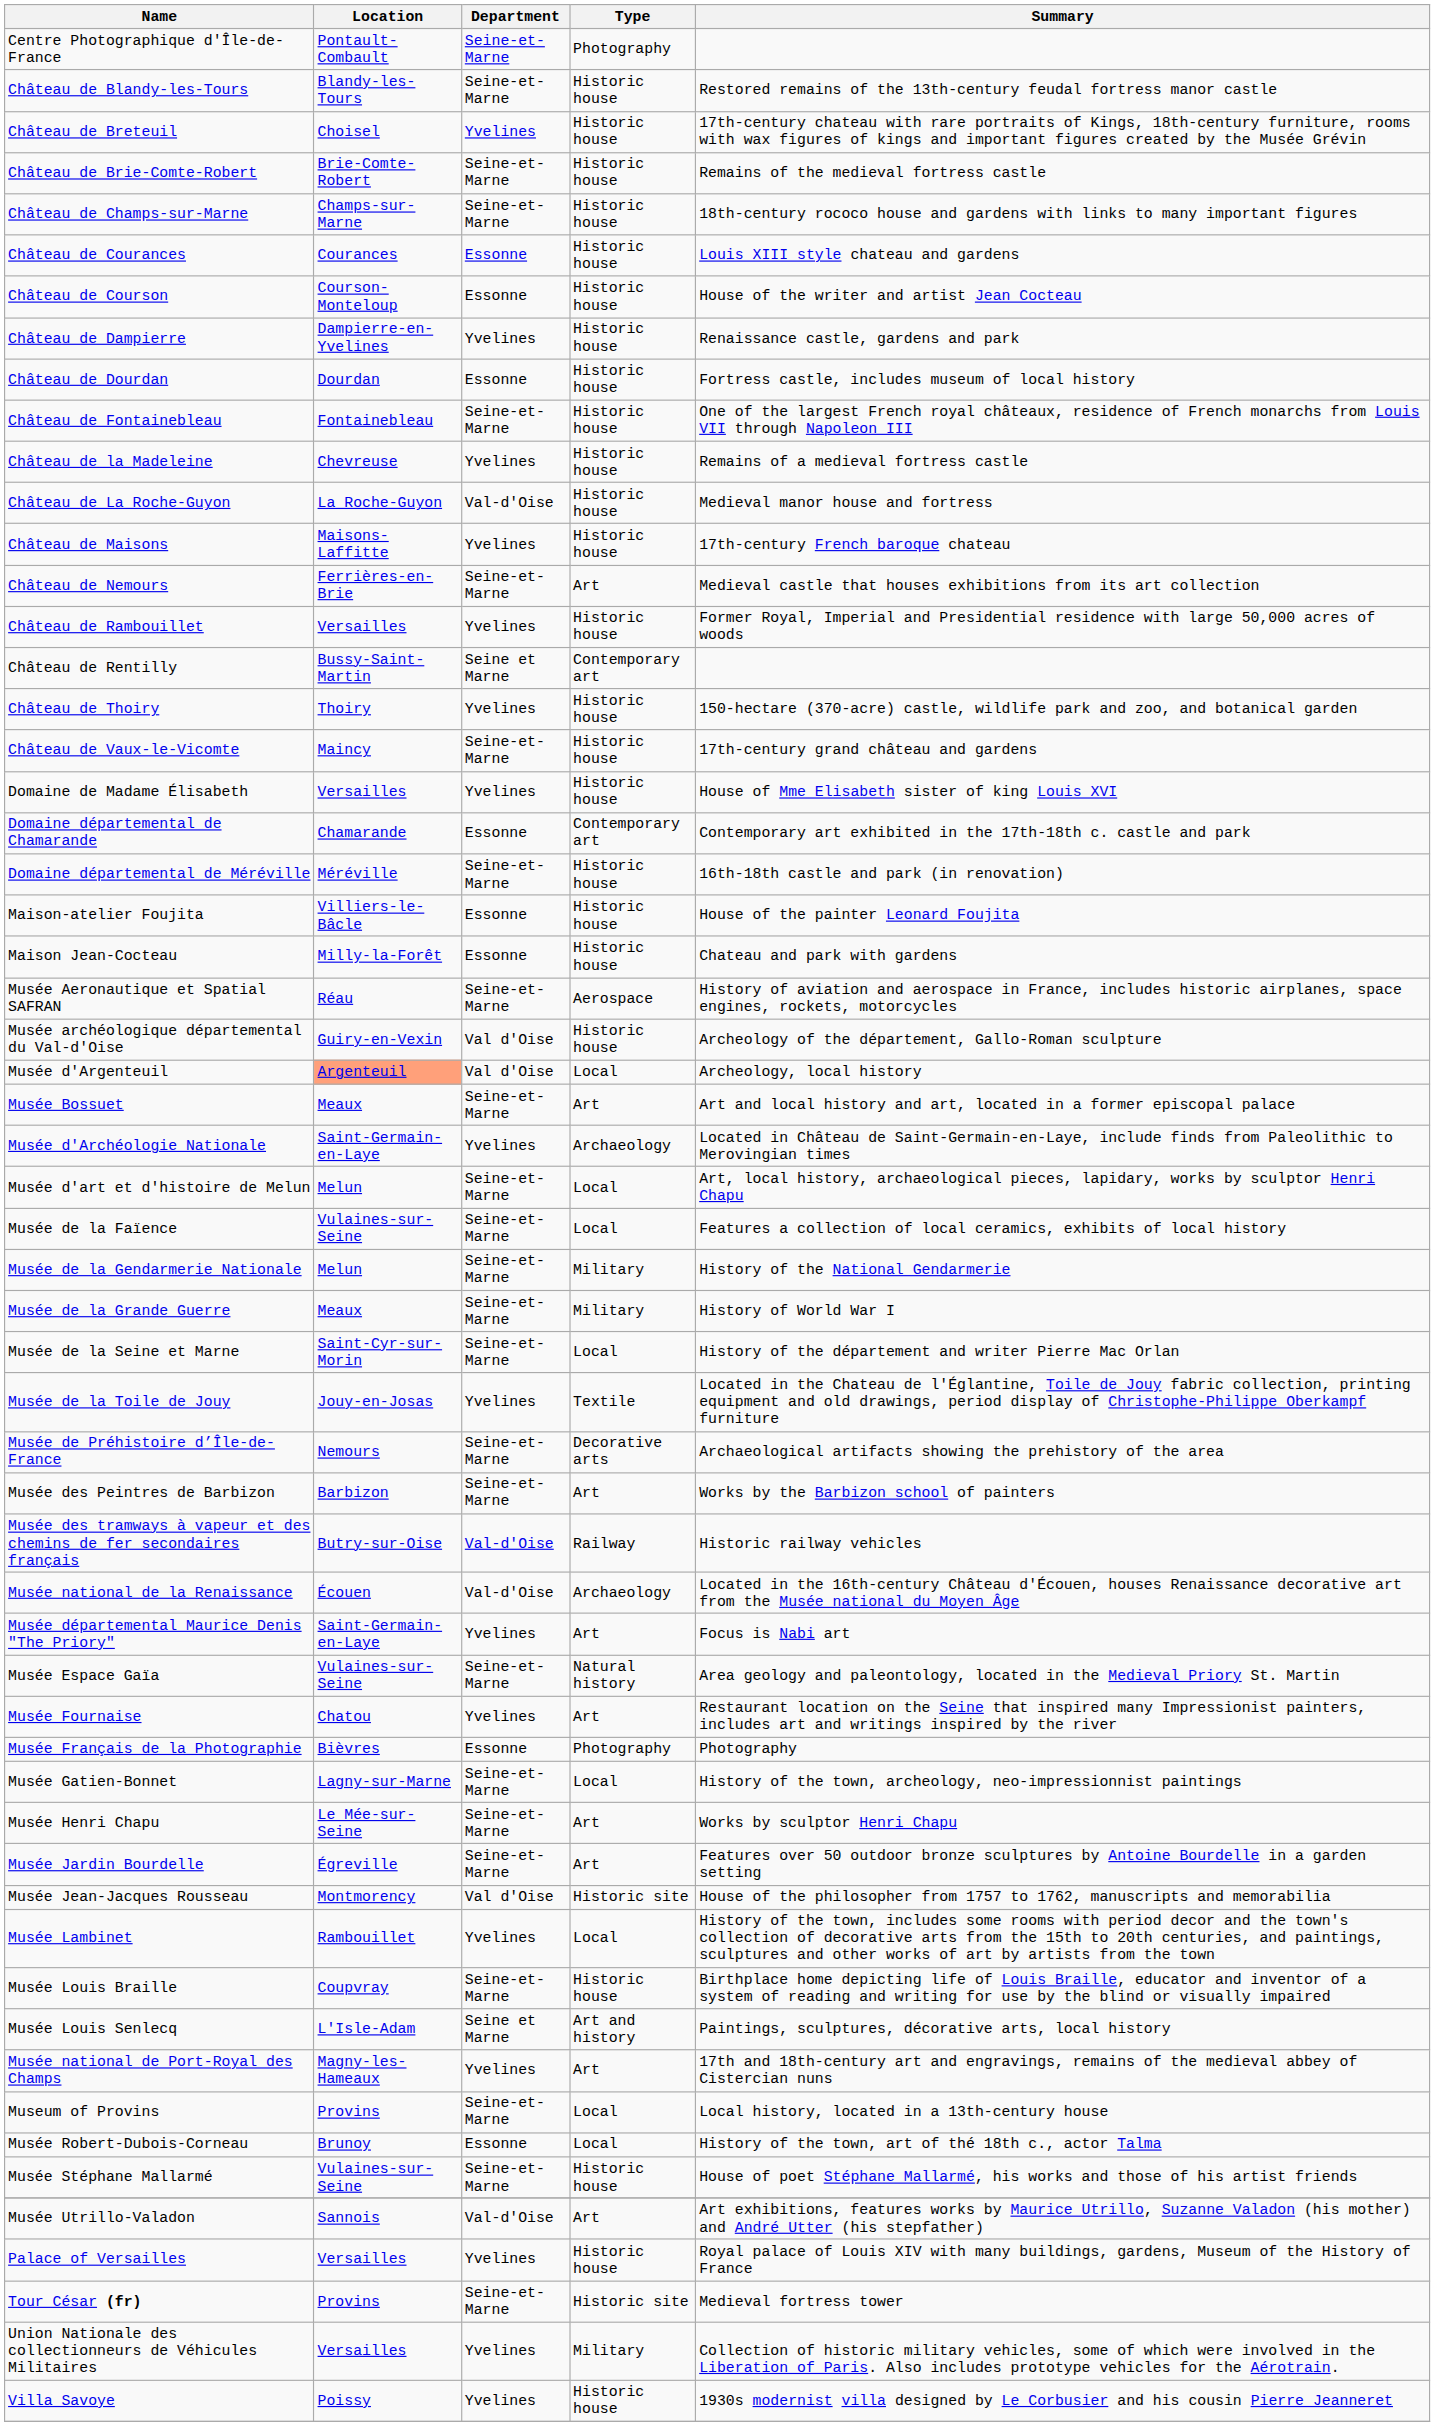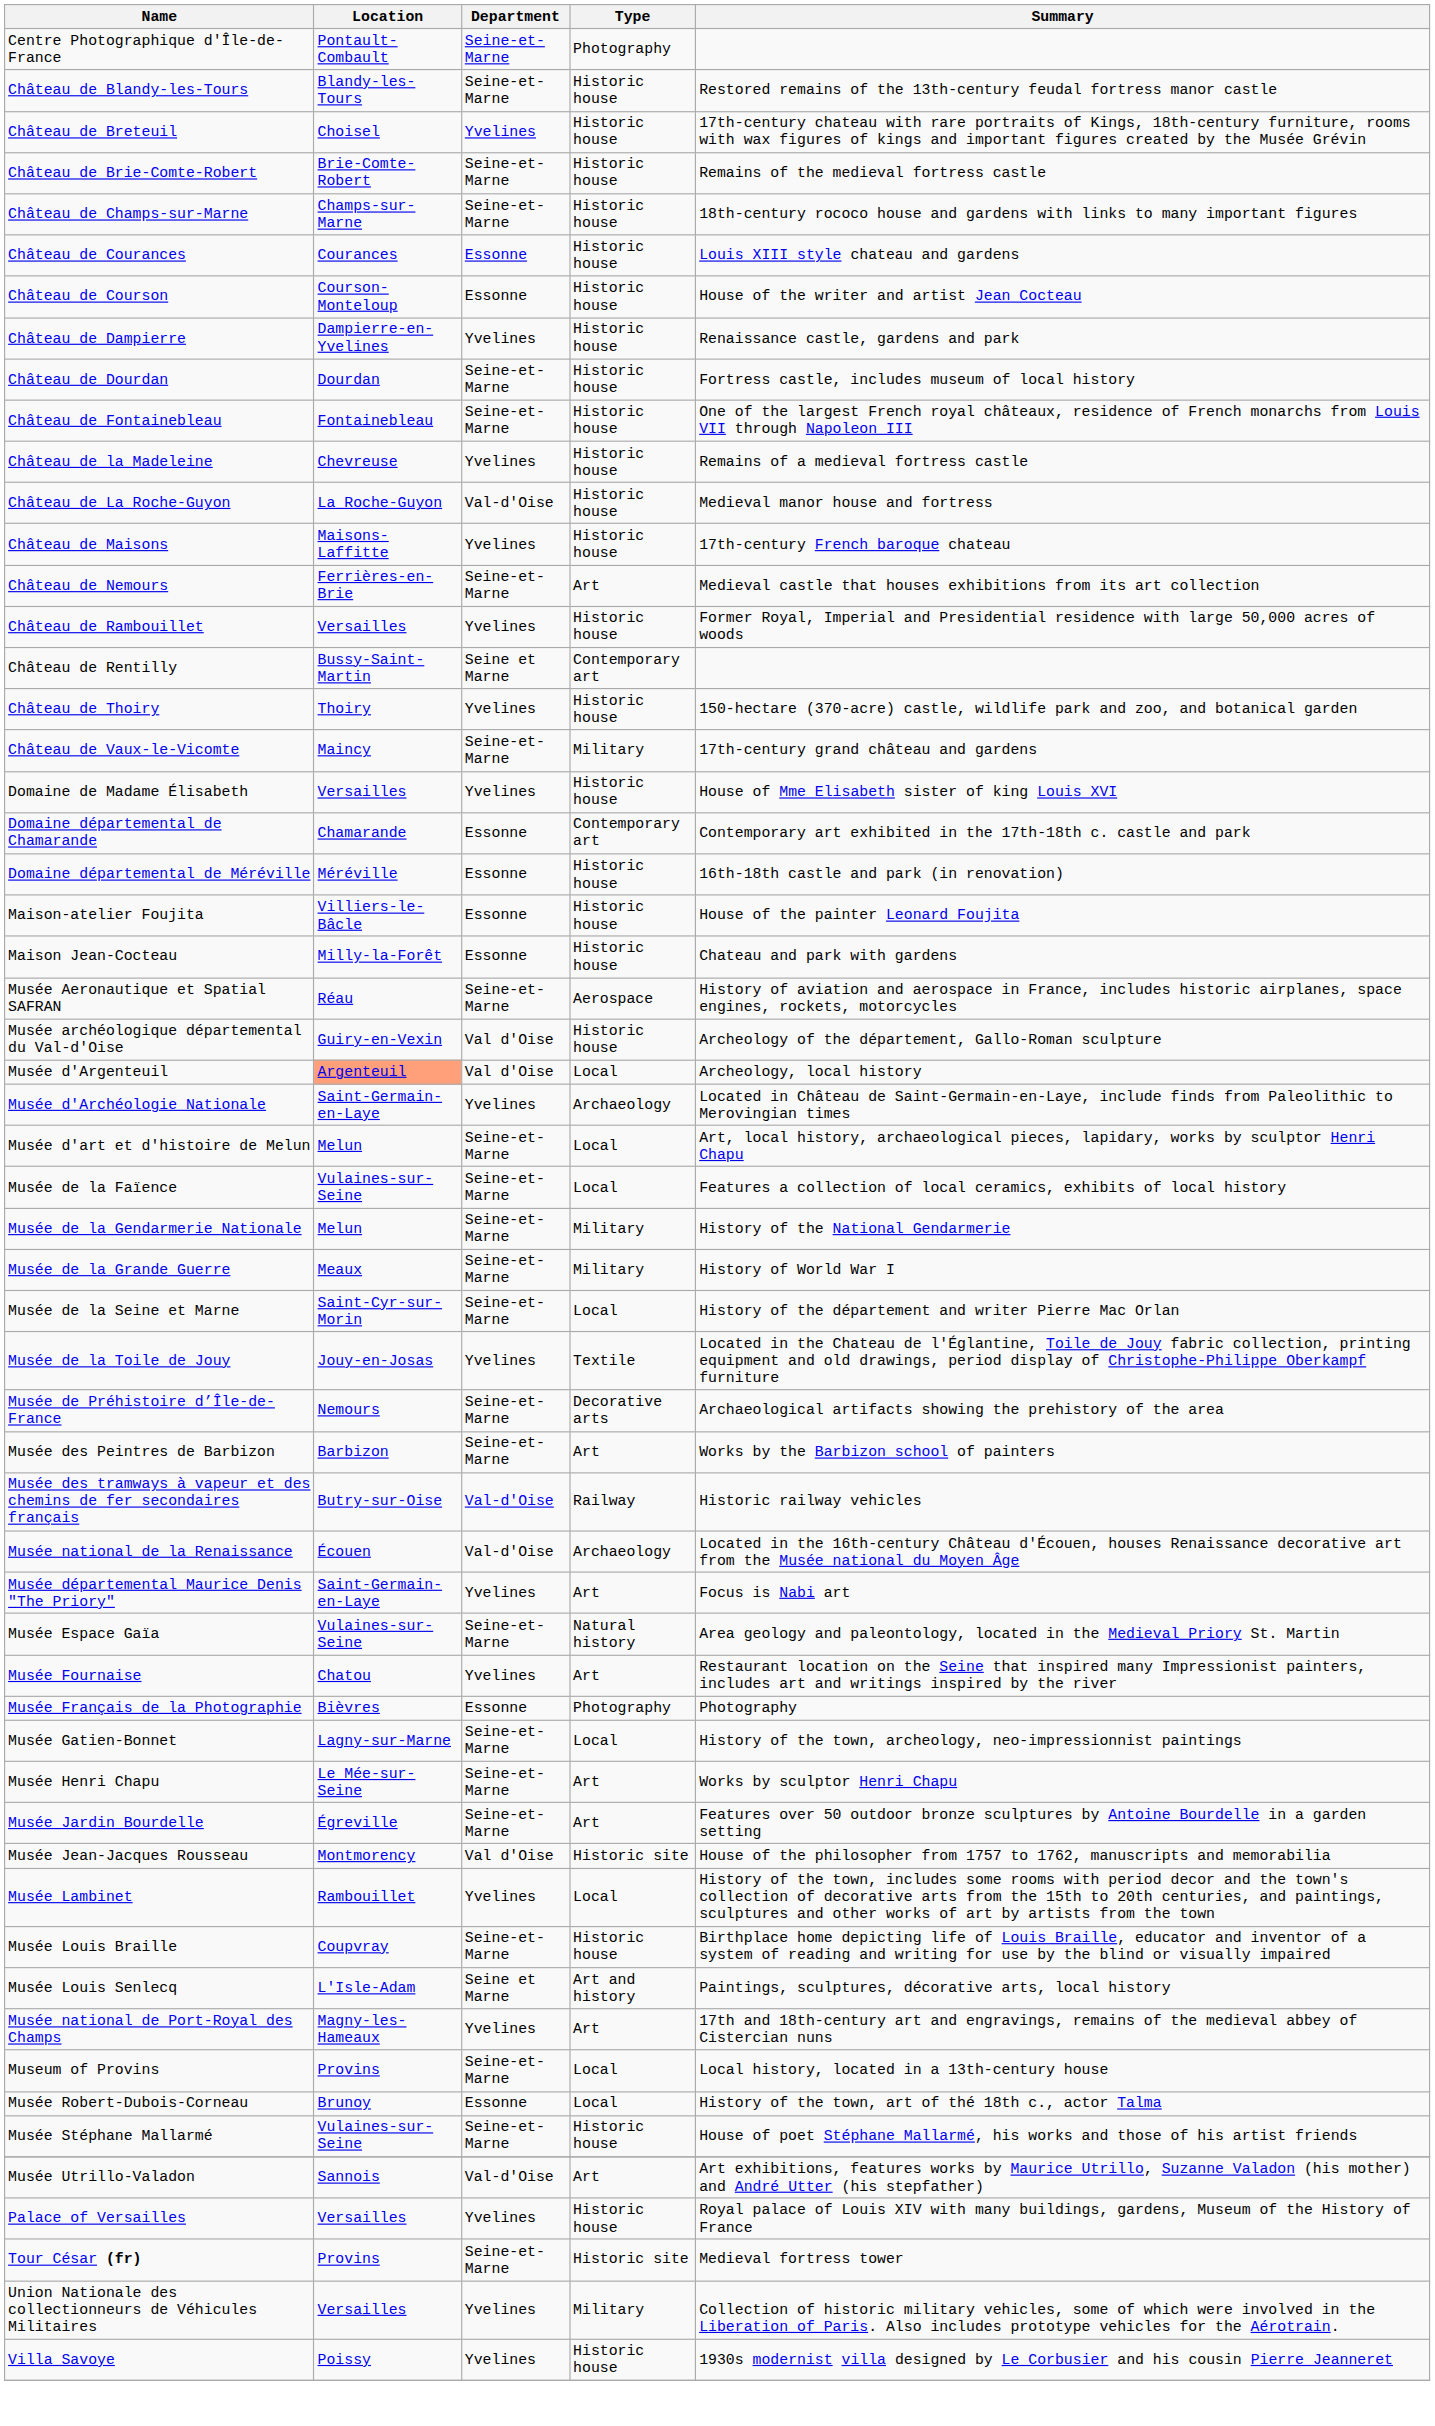Château de Dourdan | Department: Essonne -> Seine-et-Marne
Château de Vaux-le-Vicomte | Type: Historic house -> Military
Domaine départemental de Méréville | Department: Seine-et-Marne -> Essonne
- row: Musée Bossuet | Meaux | Seine-et-Marne | Art | Art and local history and art, located in a former episcopal palace
